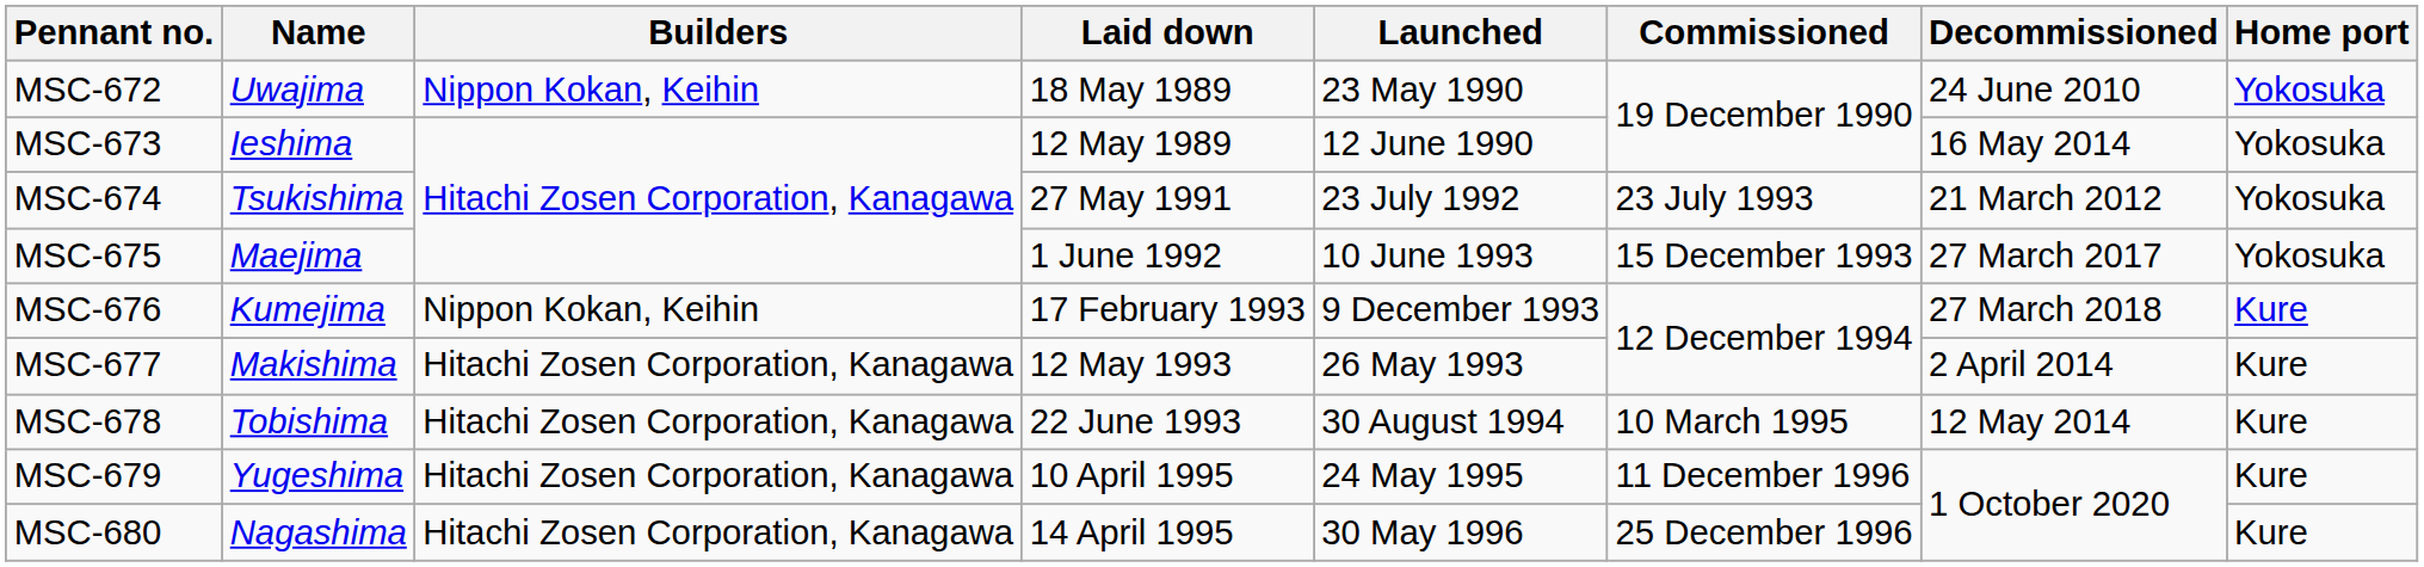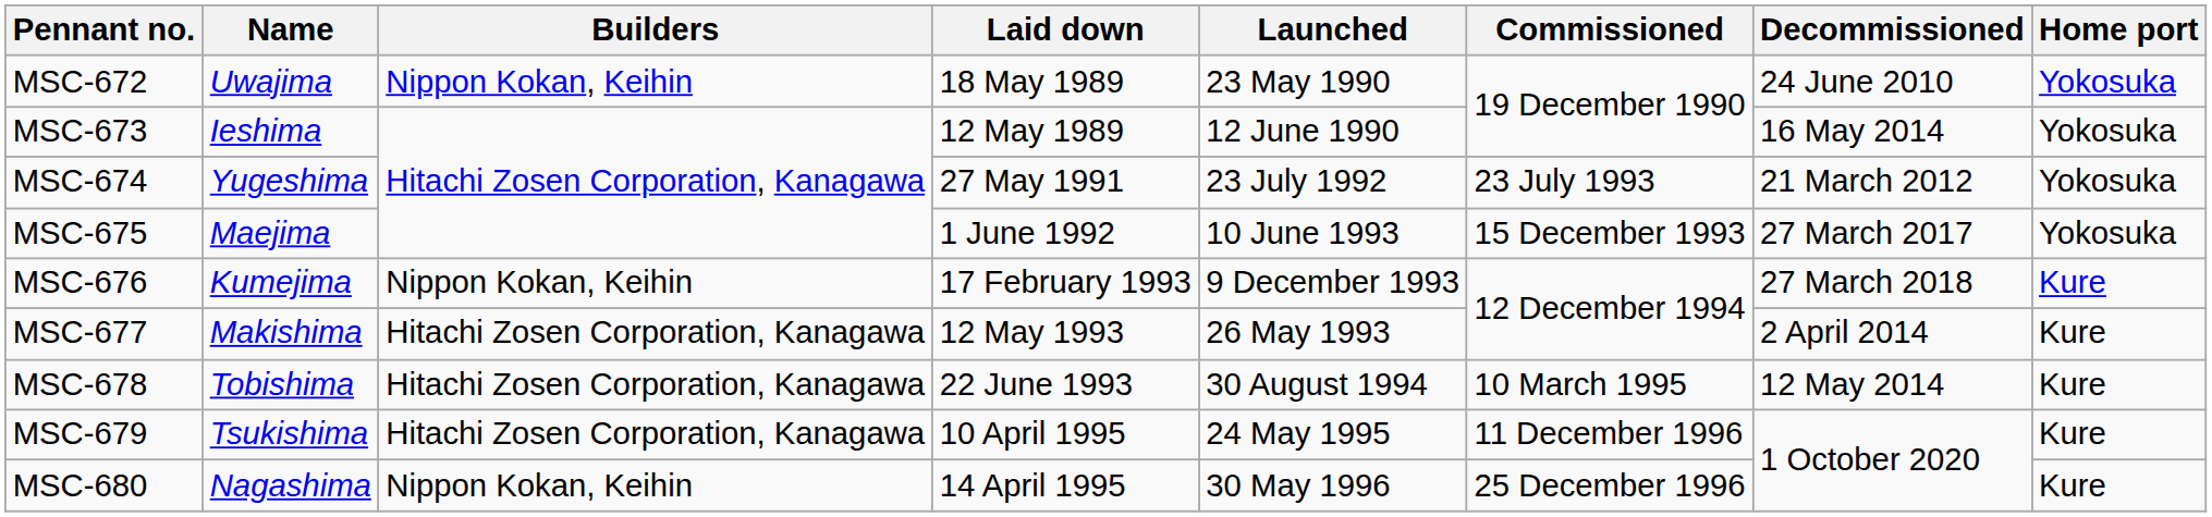MSC-674 | Name: Tsukishima -> Yugeshima
MSC-679 | Name: Yugeshima -> Tsukishima
MSC-680 | Builders: Hitachi Zosen Corporation, Kanagawa -> Nippon Kokan, Keihin
